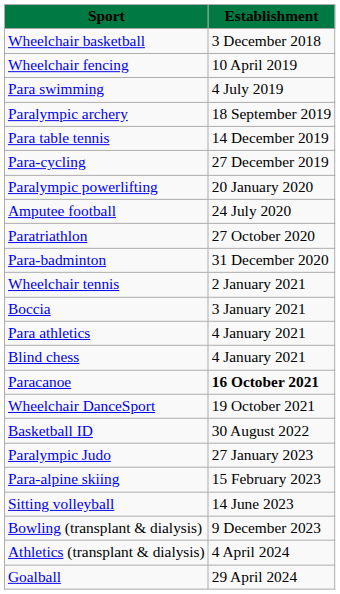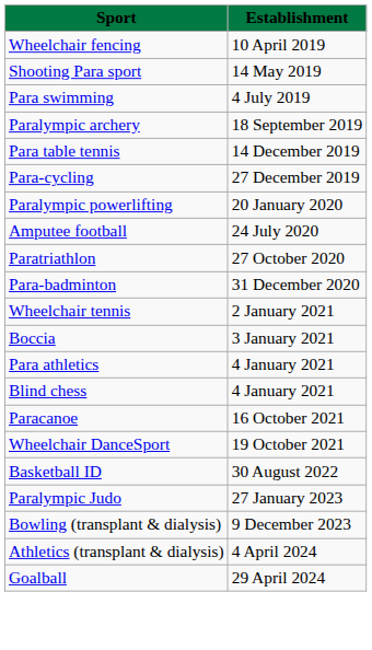- row: Wheelchair basketball | 3 December 2018
+ row: Shooting Para sport | 14 May 2019
Paracanoe | Establishment: bold -> normal
- row: Para-alpine skiing | 15 February 2023
- row: Sitting volleyball | 14 June 2023
